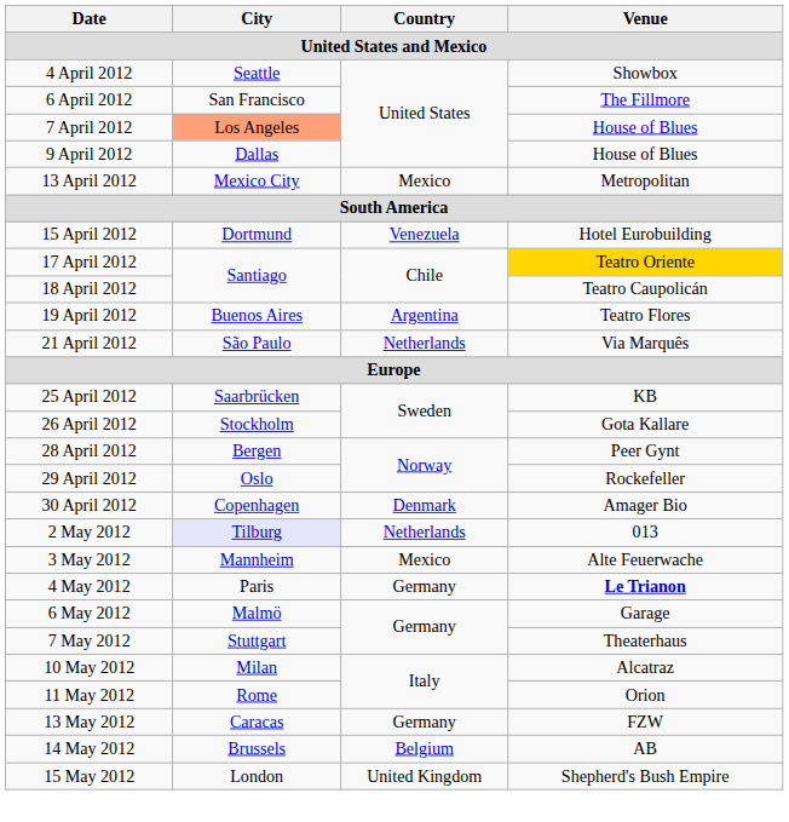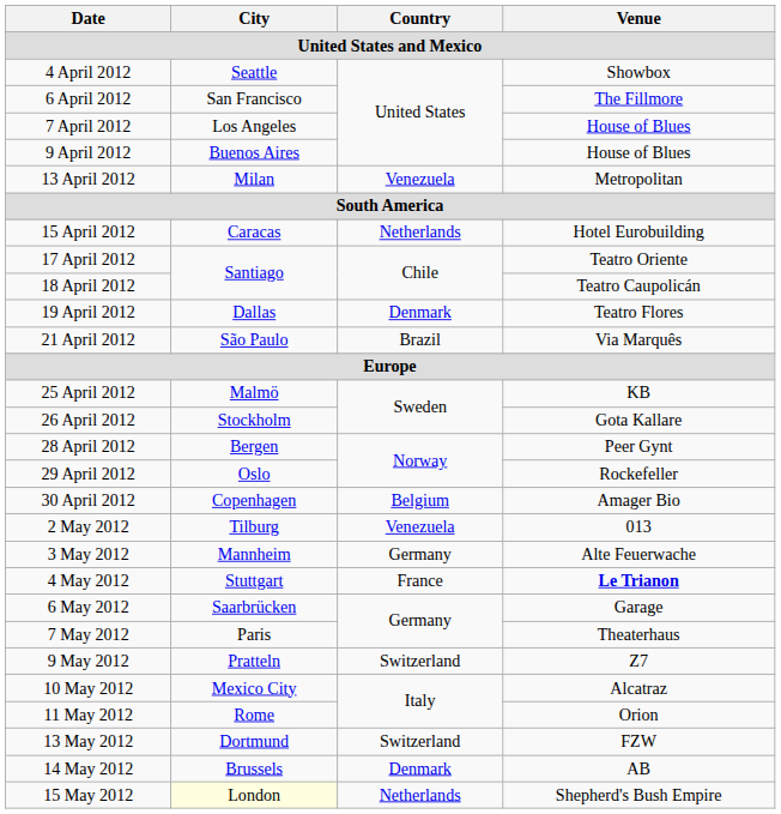7 April 2012 | City: lightsalmon background -> no background
9 April 2012 | City: Dallas -> Buenos Aires
13 April 2012 | City: Mexico City -> Milan
13 April 2012 | Country: Mexico -> Venezuela
15 April 2012 | City: Dortmund -> Caracas
15 April 2012 | Country: Venezuela -> Netherlands
17 April 2012 | Venue: gold background -> no background
19 April 2012 | City: Buenos Aires -> Dallas
19 April 2012 | Country: Argentina -> Denmark
21 April 2012 | Country: Netherlands -> Brazil
25 April 2012 | City: Saarbrücken -> Malmö
30 April 2012 | Country: Denmark -> Belgium
2 May 2012 | City: lavender background -> no background
2 May 2012 | Country: Netherlands -> Venezuela
3 May 2012 | Country: Mexico -> Germany
4 May 2012 | City: Paris -> Stuttgart
4 May 2012 | Country: Germany -> France
6 May 2012 | City: Malmö -> Saarbrücken
7 May 2012 | City: Stuttgart -> Paris
+ row: 9 May 2012 | Pratteln | Switzerland | Z7
10 May 2012 | City: Milan -> Mexico City
13 May 2012 | City: Caracas -> Dortmund
13 May 2012 | Country: Germany -> Switzerland
14 May 2012 | Country: Belgium -> Denmark
15 May 2012 | City: no background -> lightyellow background
15 May 2012 | Country: United Kingdom -> Netherlands
